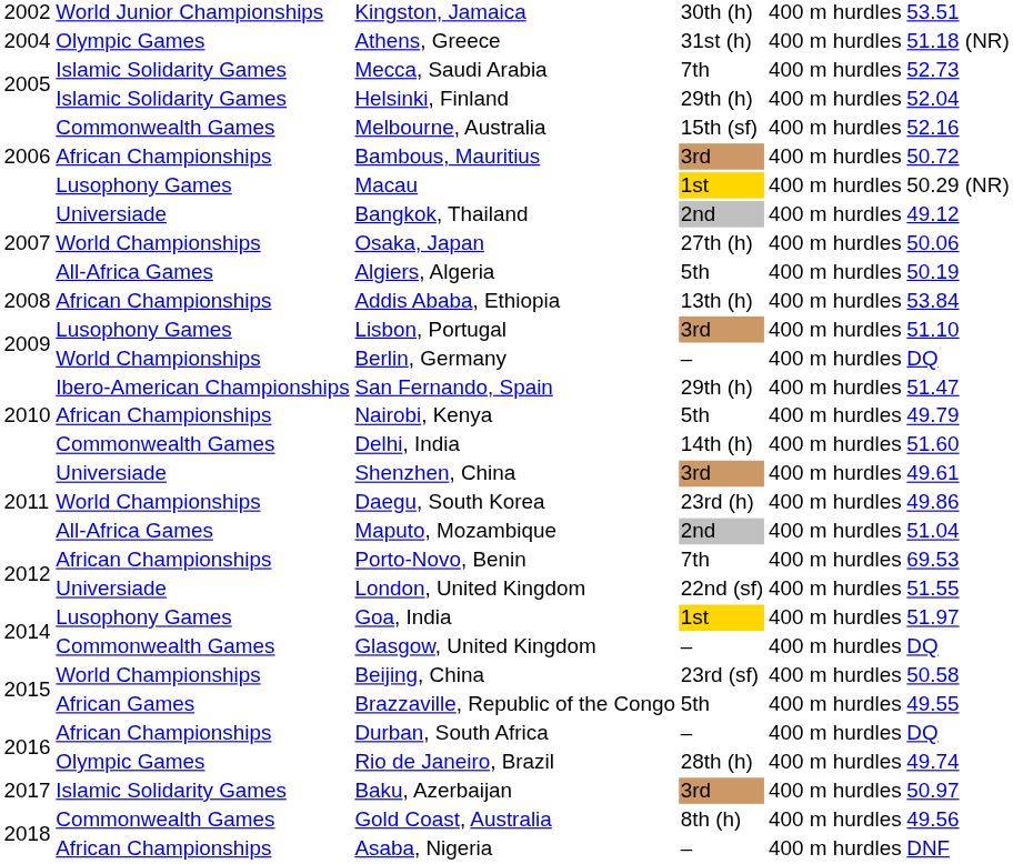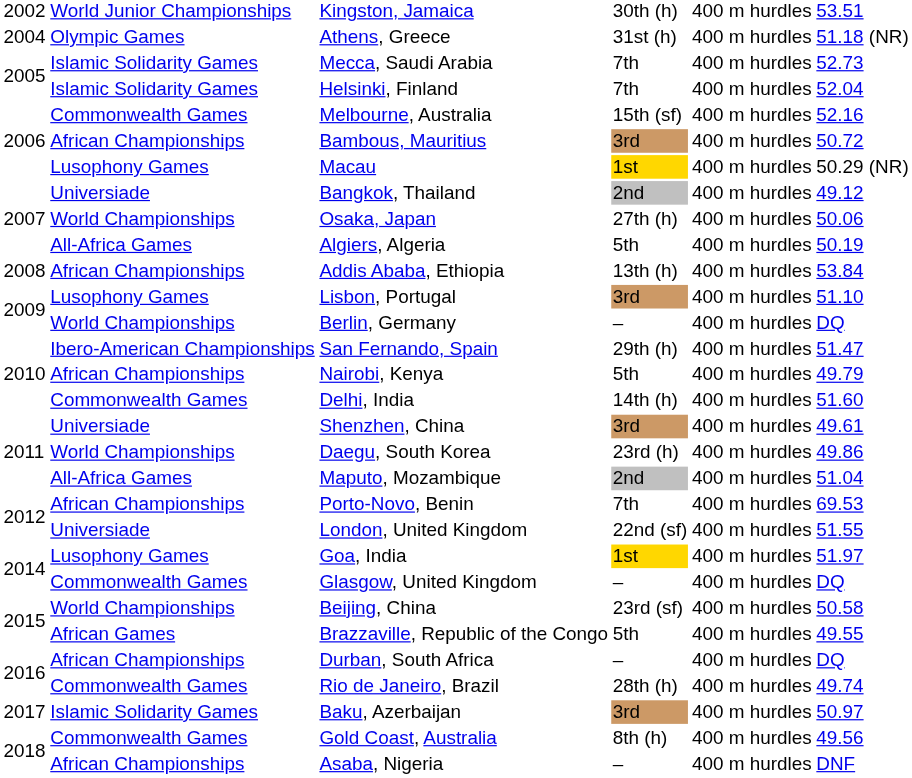Helsinki, Finland | column 4: 29th (h) -> 7th
Rio de Janeiro, Brazil | column 2: Olympic Games -> Commonwealth Games
